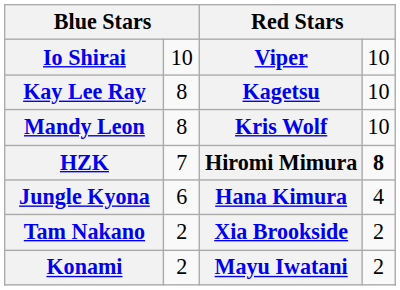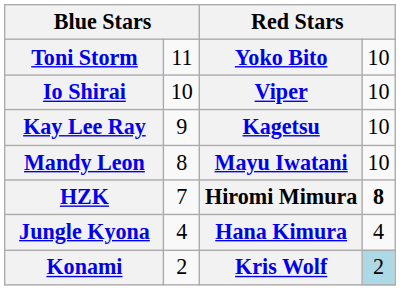+ row: Toni Storm | 11 | Yoko Bito | 10
Kay Lee Ray | column 2: 8 -> 9
Mandy Leon | column 3: Kris Wolf -> Mayu Iwatani
Jungle Kyona | column 2: 6 -> 4
- row: Tam Nakano | 2 | Xia Brookside | 2
Konami | column 3: Mayu Iwatani -> Kris Wolf
Konami | column 4: no background -> lightblue background
